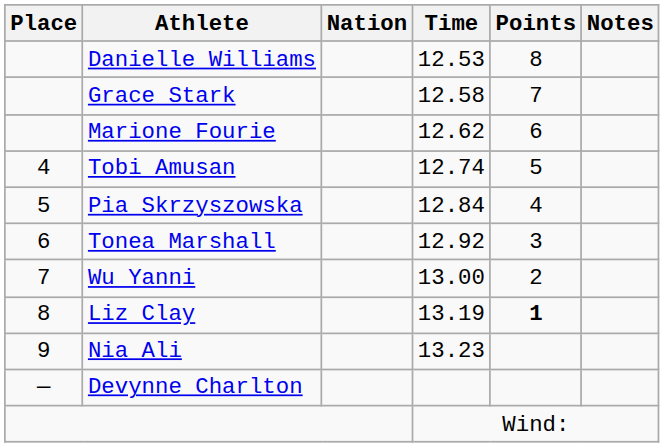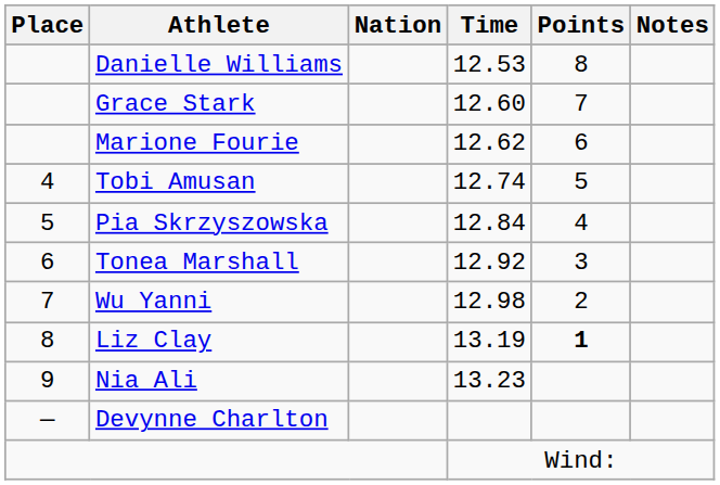Grace Stark | Time: 12.58 -> 12.60
Wu Yanni | Time: 13.00 -> 12.98
